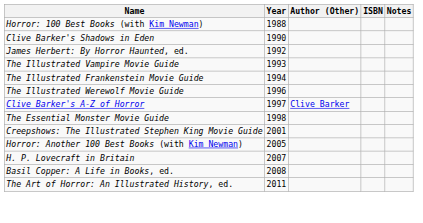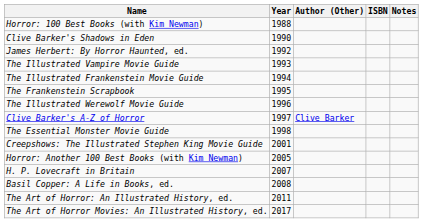+ row: The Frankenstein Scrapbook | 1995
+ row: The Art of Horror Movies: An Illustrated History, ed. | 2017
